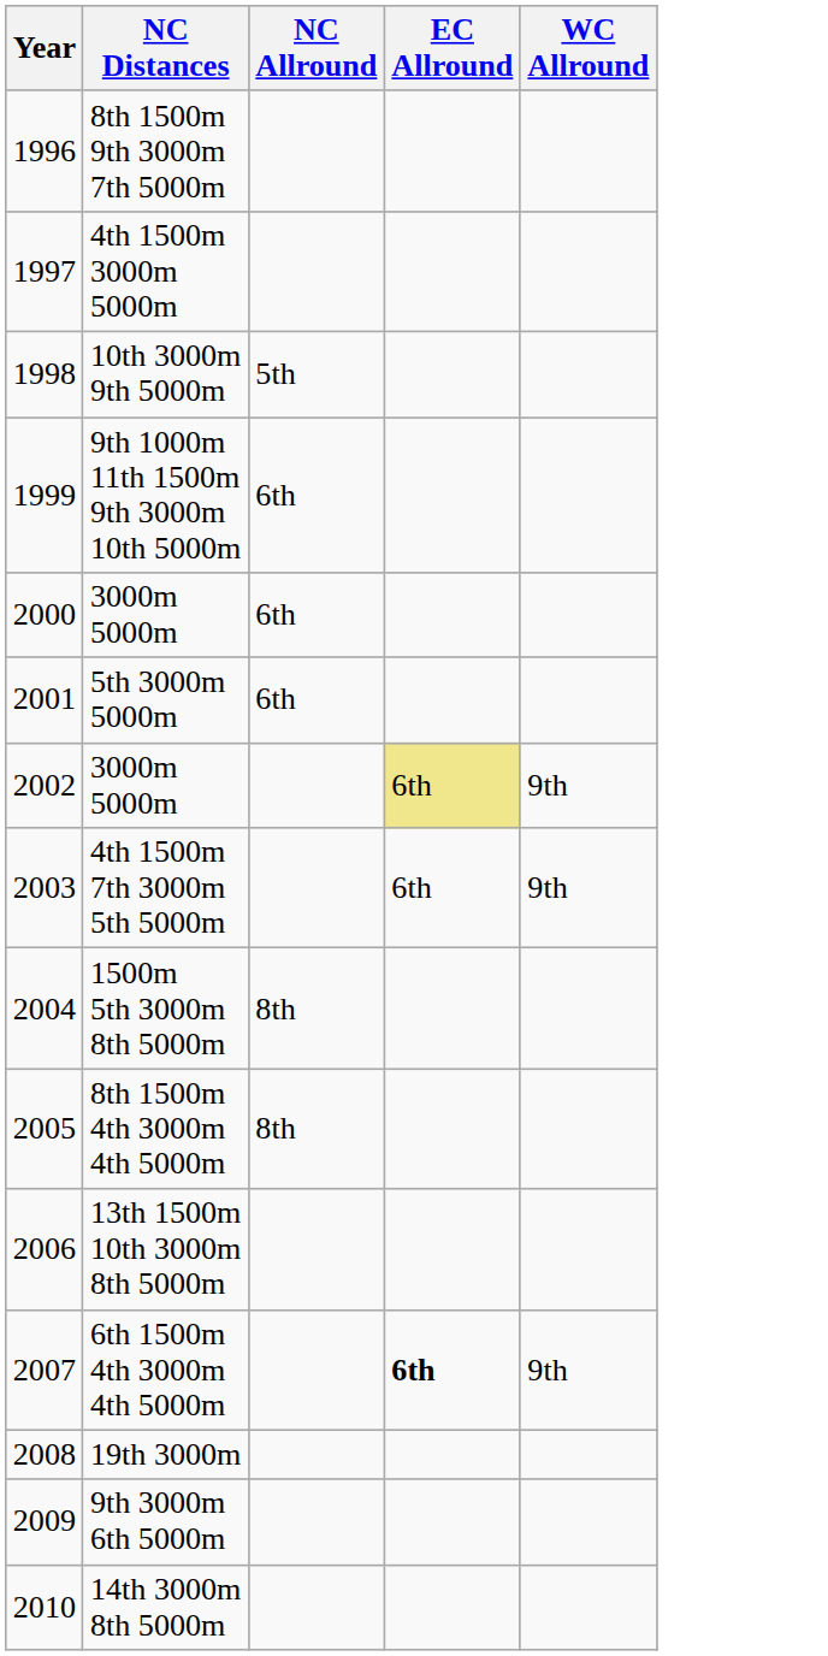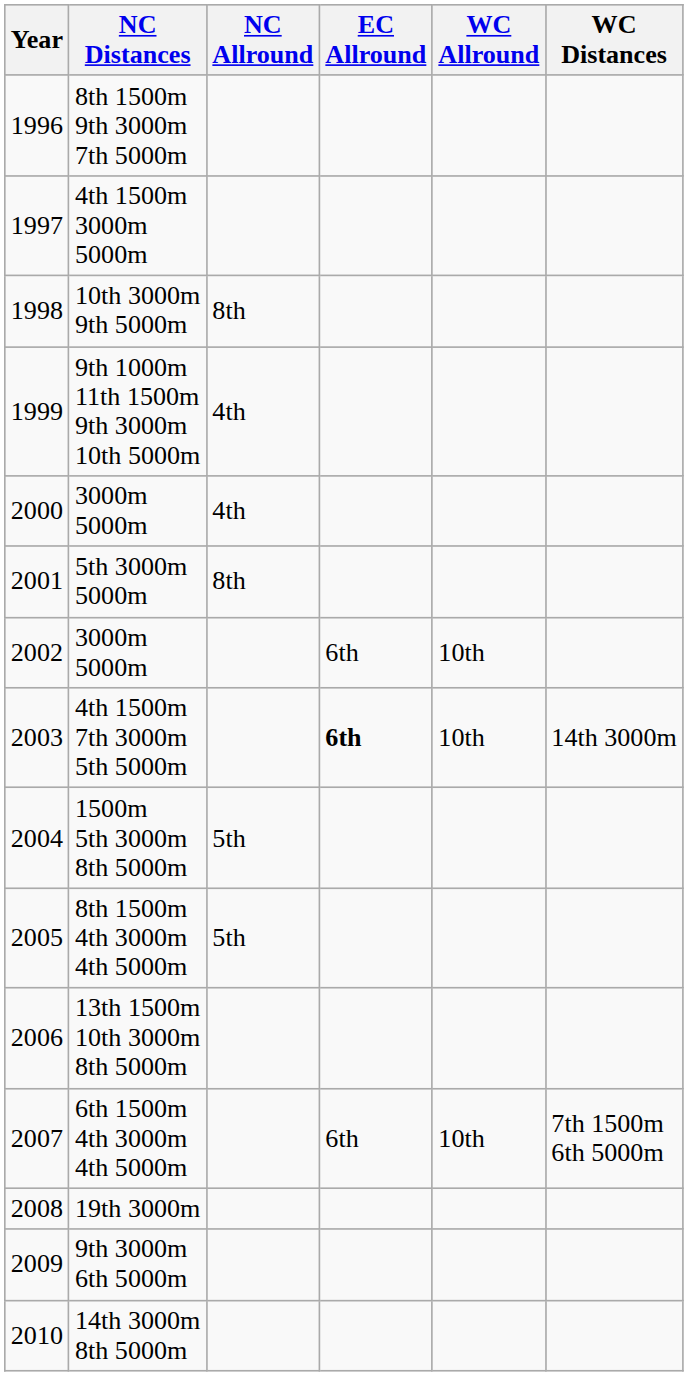+ column: WC Distances | 14th 3000m | 7th 1500m 6th 5000m
10th 3000m 9th 5000m | NC Allround: 5th -> 8th
9th 1000m 11th 1500m 9th 3000m 10th 5000m | NC Allround: 6th -> 4th
2000 / 3000m 5000m | NC Allround: 6th -> 4th
5th 3000m 5000m | NC Allround: 6th -> 8th
2002 / 3000m 5000m | EC Allround: khaki background -> no background
2002 / 3000m 5000m | WC Allround: 9th -> 10th
4th 1500m 7th 3000m 5th 5000m | EC Allround: normal -> bold
4th 1500m 7th 3000m 5th 5000m | WC Allround: 9th -> 10th
1500m 5th 3000m 8th 5000m | NC Allround: 8th -> 5th
8th 1500m 4th 3000m 4th 5000m | NC Allround: 8th -> 5th
6th 1500m 4th 3000m 4th 5000m | EC Allround: bold -> normal
6th 1500m 4th 3000m 4th 5000m | WC Allround: 9th -> 10th
